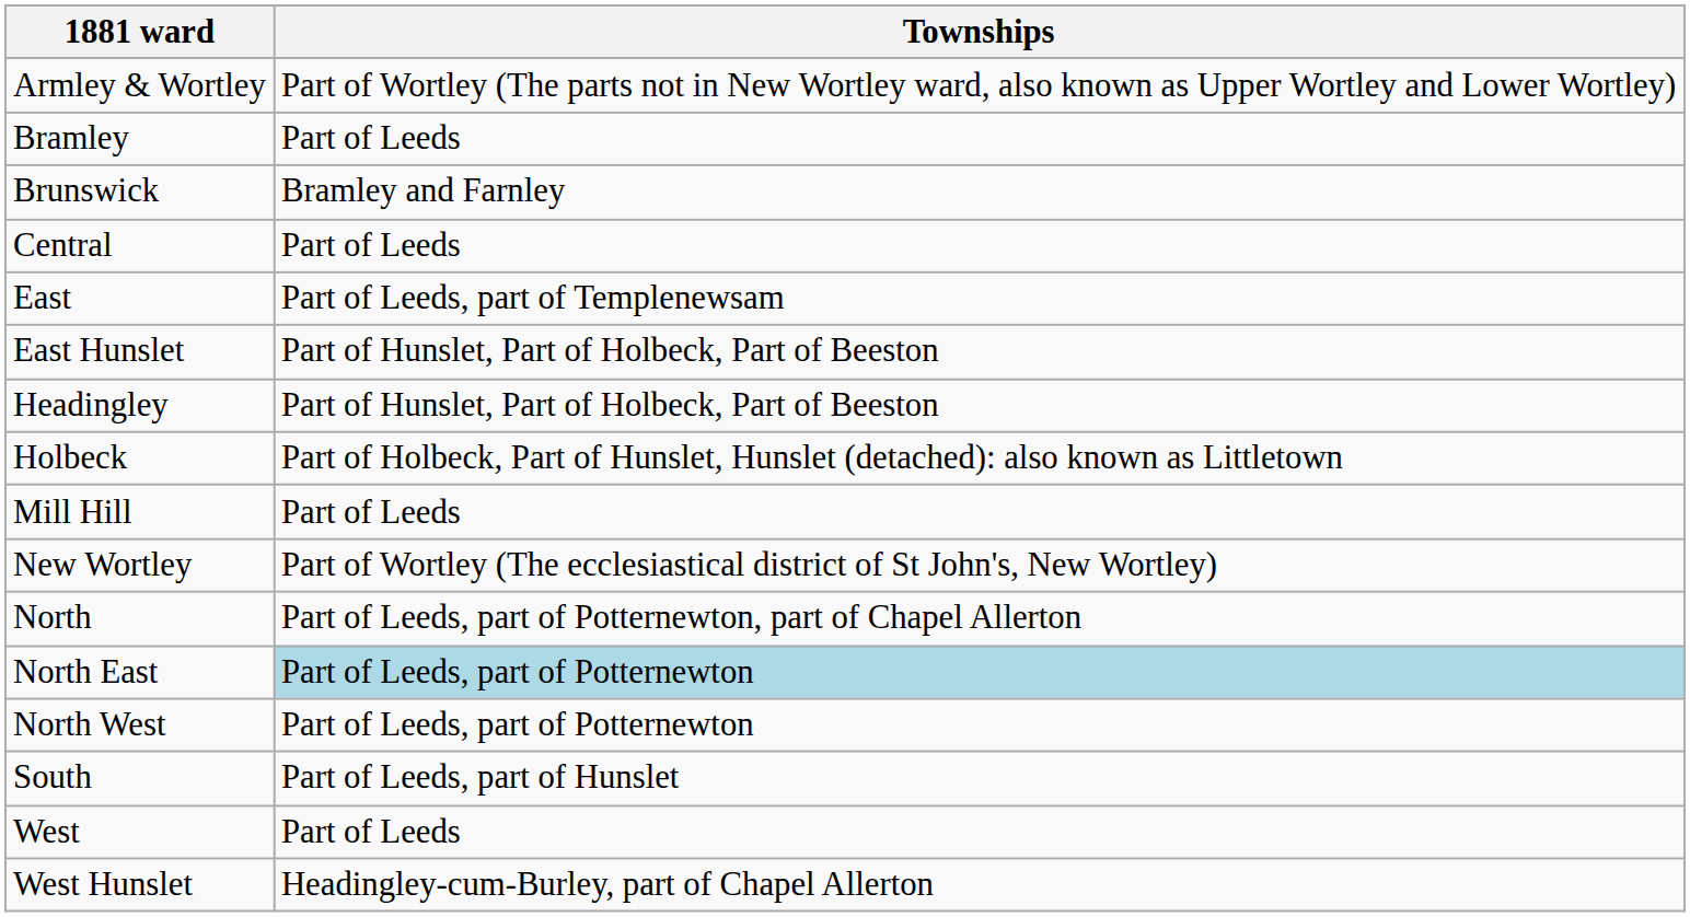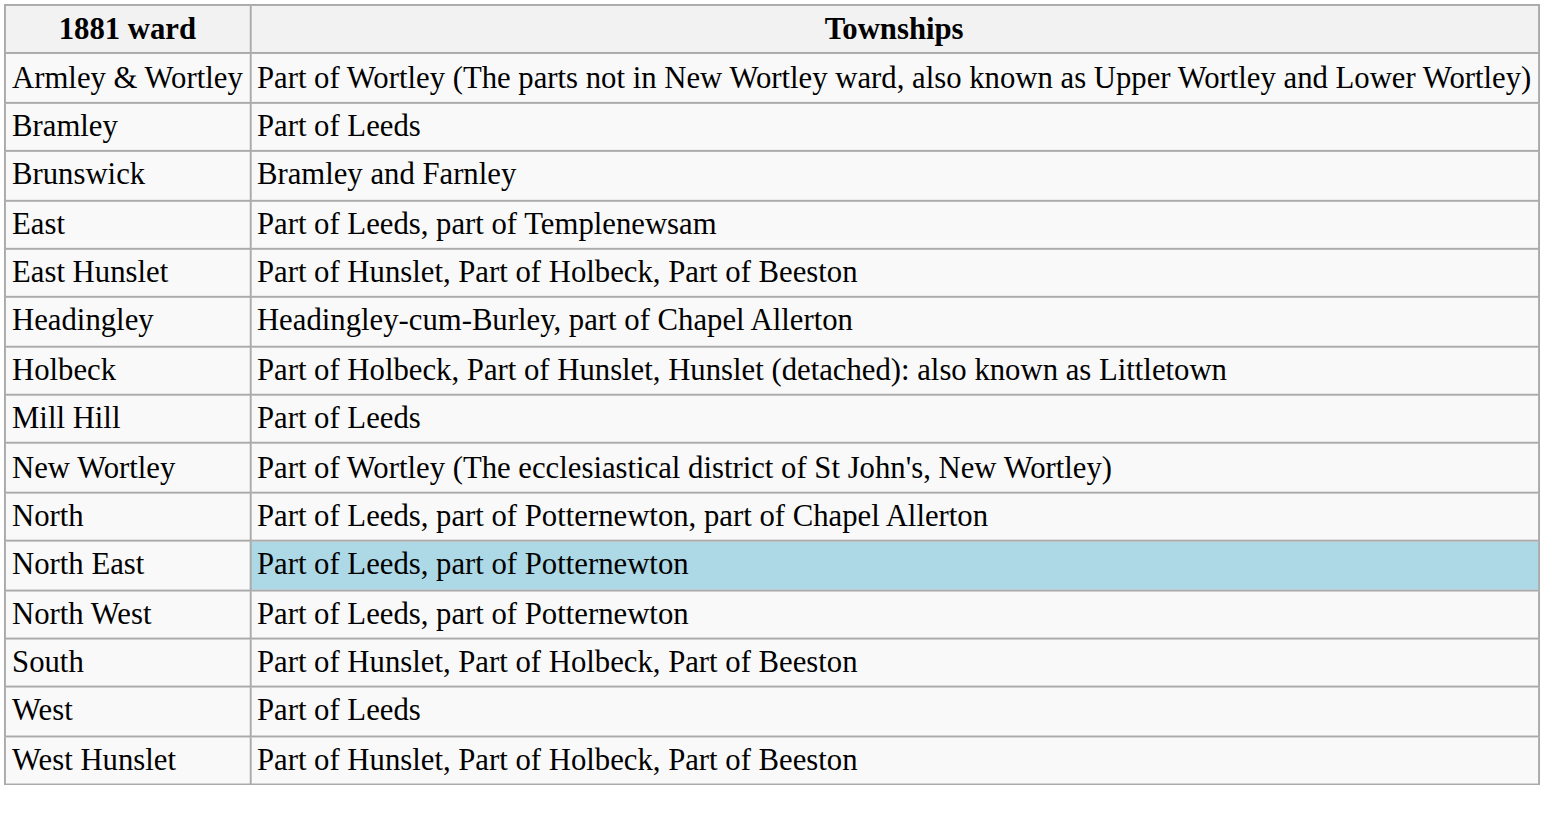- row: Central | Part of Leeds
Headingley | Townships: Part of Hunslet, Part of Holbeck, Part of Beeston -> Headingley-cum-Burley, part of Chapel Allerton
South | Townships: Part of Leeds, part of Hunslet -> Part of Hunslet, Part of Holbeck, Part of Beeston
West Hunslet | Townships: Headingley-cum-Burley, part of Chapel Allerton -> Part of Hunslet, Part of Holbeck, Part of Beeston
